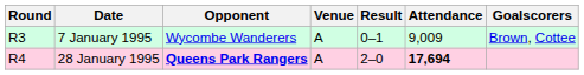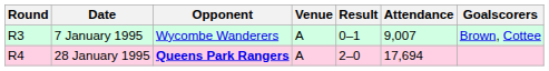7 January 1995 | Attendance: 9,009 -> 9,007
28 January 1995 | Attendance: bold -> normal
